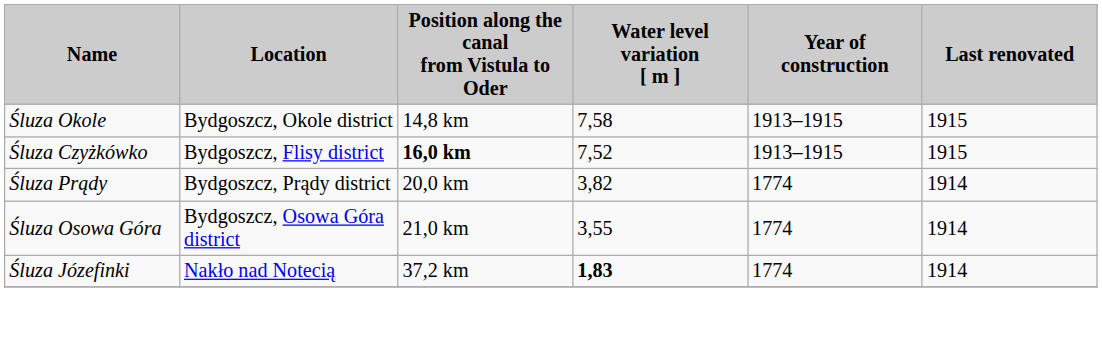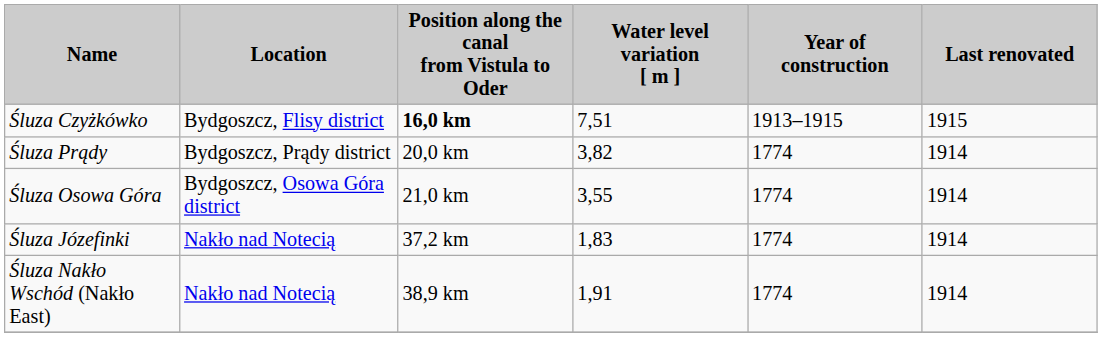- row: Śluza Okole | Bydgoszcz, Okole district | 14,8 km | 7,58 | 1913–1915 | 1915
Śluza Czyżkówko | Water level variation [ m ]: 7,52 -> 7,51
Śluza Józefinki | Water level variation [ m ]: bold -> normal
+ row: Śluza Nakło Wschód (Nakło East) | Nakło nad Notecią | 38,9 km | 1,91 | 1774 | 1914
